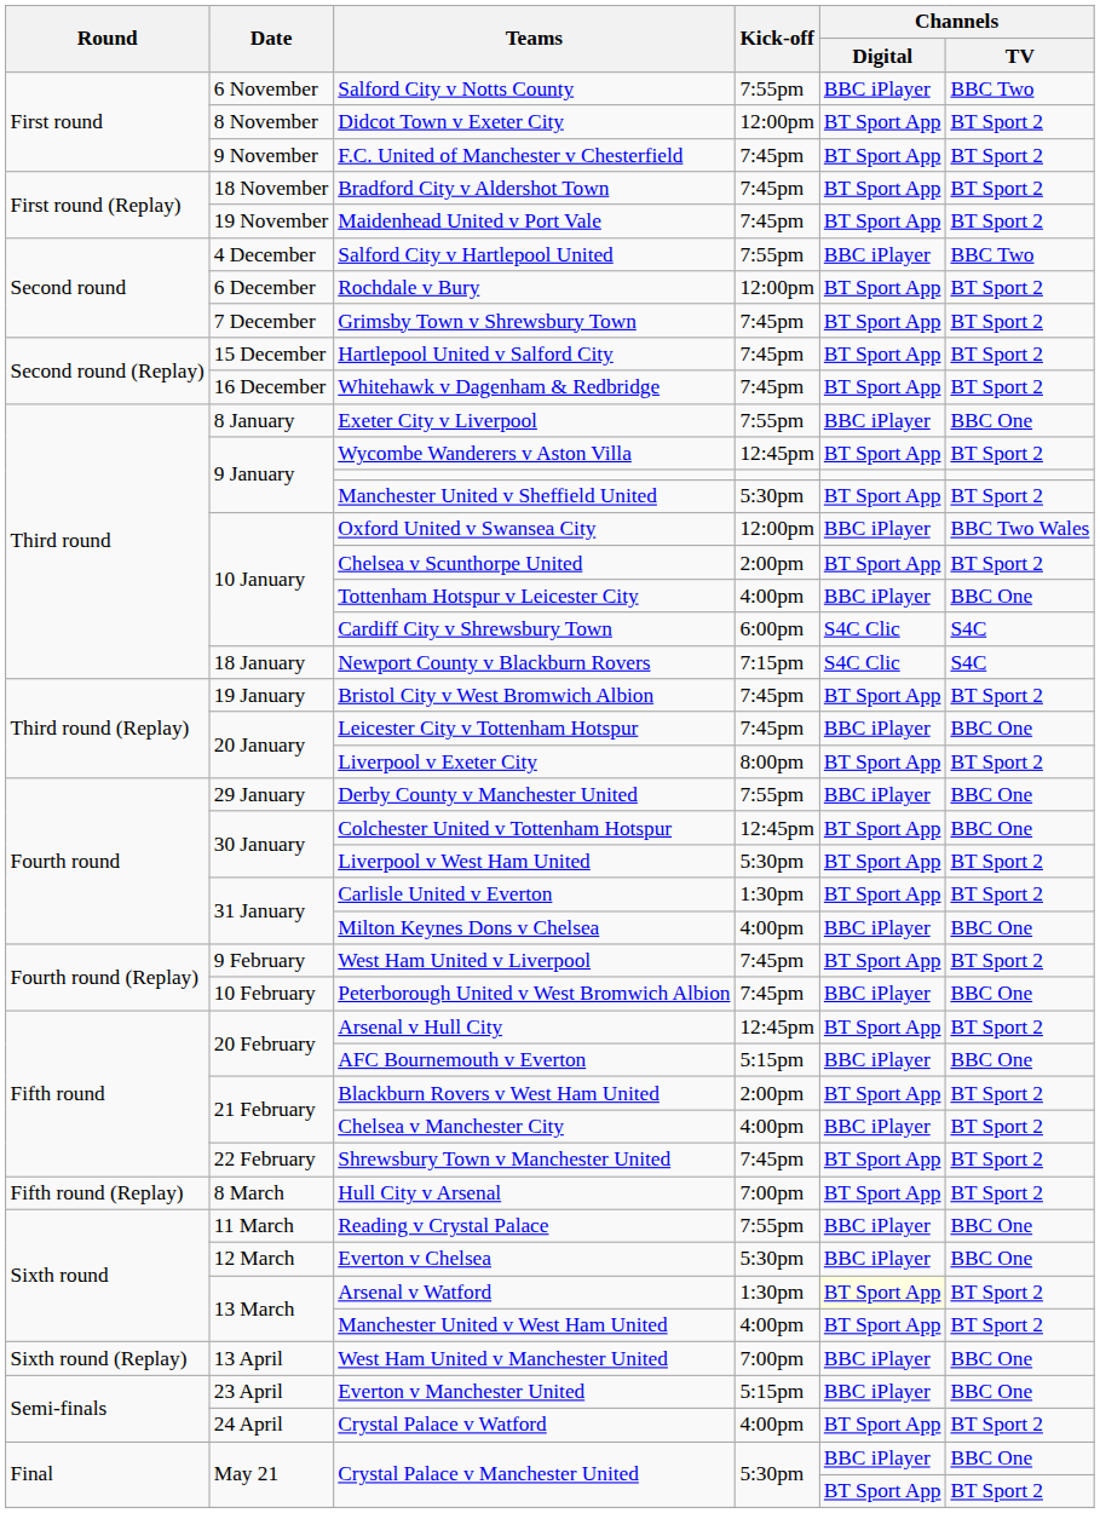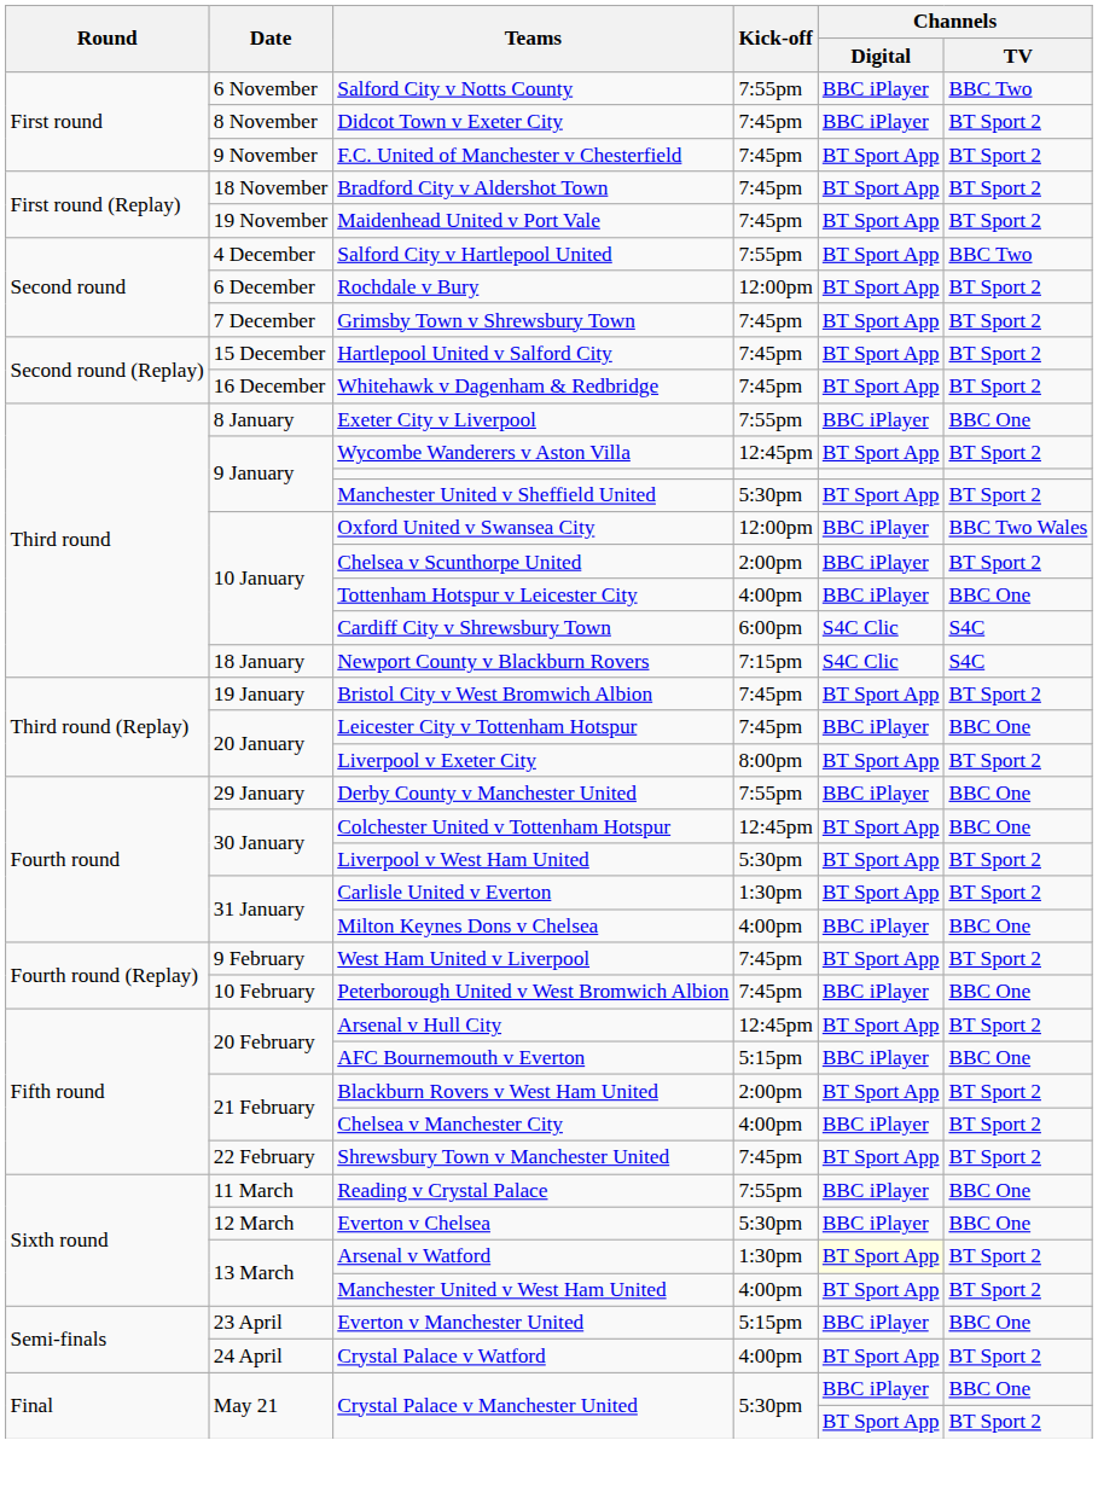Didcot Town v Exeter City | Kick-off: 12:00pm -> 7:45pm
Didcot Town v Exeter City | Channels / Digital: BT Sport App -> BBC iPlayer
Salford City v Hartlepool United | Channels / Digital: BBC iPlayer -> BT Sport App
Chelsea v Scunthorpe United | Channels / Digital: BT Sport App -> BBC iPlayer
- row: Fifth round (Replay) | 8 March | Hull City v Arsenal | 7:00pm | BT Sport App | BT Sport 2
- row: Sixth round (Replay) | 13 April | West Ham United v Manchester United | 7:00pm | BBC iPlayer | BBC One
